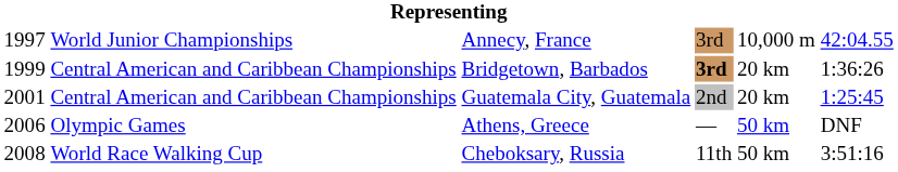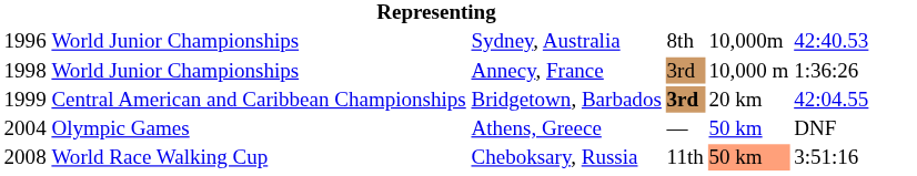+ row: 1996 | World Junior Championships | Sydney, Australia | 8th | 10,000m | 42:40.53
Annecy, France | column 1: 1997 -> 1998
Annecy, France | column 6: 42:04.55 -> 1:36:26
Bridgetown, Barbados | column 6: 1:36:26 -> 42:04.55
- row: 2001 | Central American and Caribbean Championships | Guatemala City, Guatemala | 2nd | 20 km | 1:25:45
Athens, Greece | column 1: 2006 -> 2004
Cheboksary, Russia | column 5: no background -> lightsalmon background
